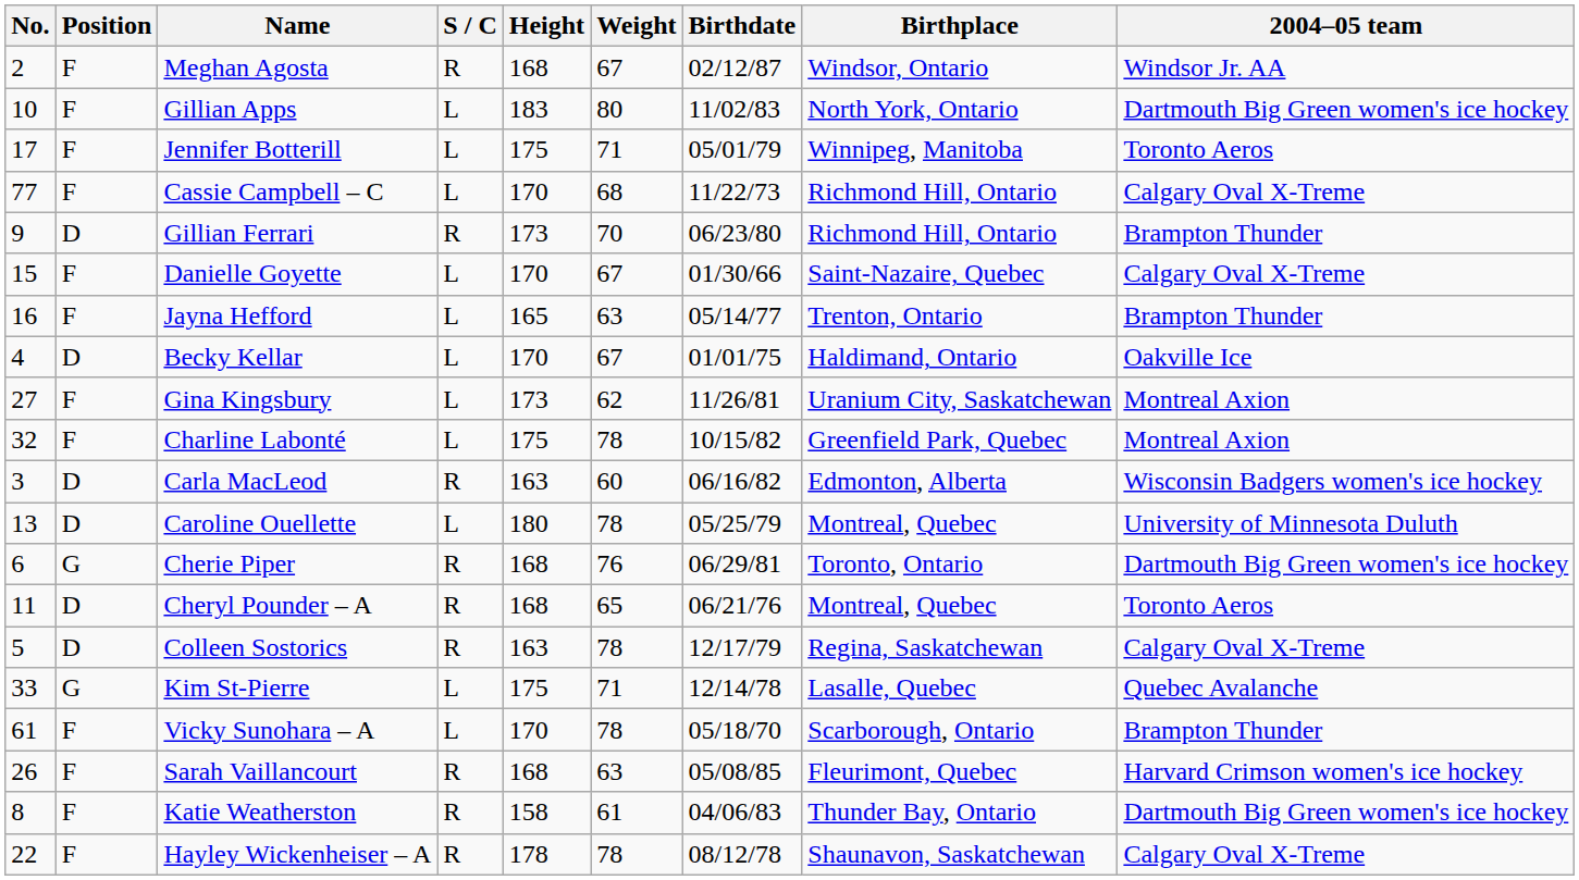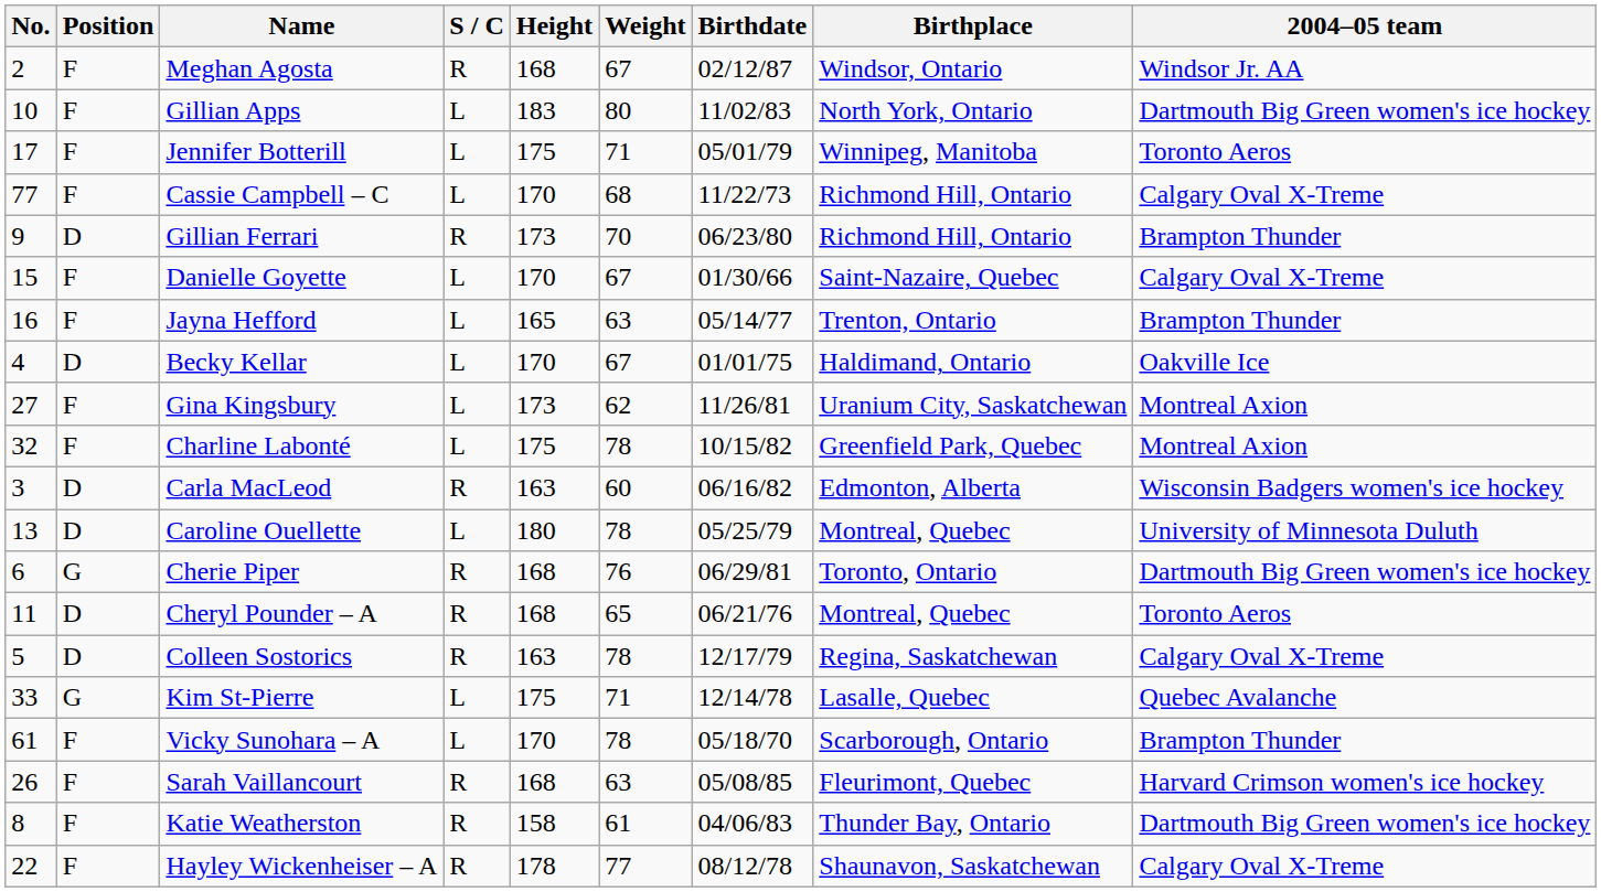Hayley Wickenheiser – A | Weight: 78 -> 77
